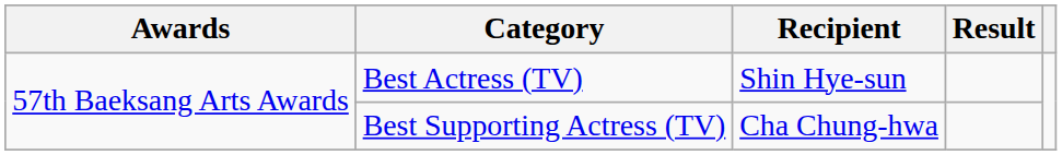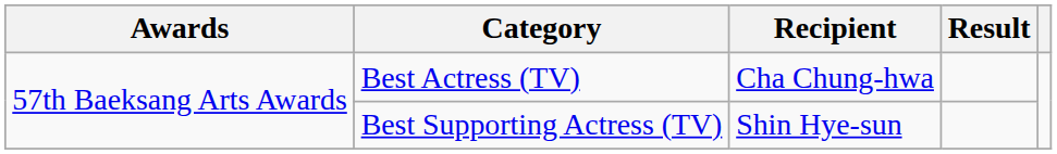Best Actress (TV) | Recipient: Shin Hye-sun -> Cha Chung-hwa
Best Supporting Actress (TV) | Recipient: Cha Chung-hwa -> Shin Hye-sun
